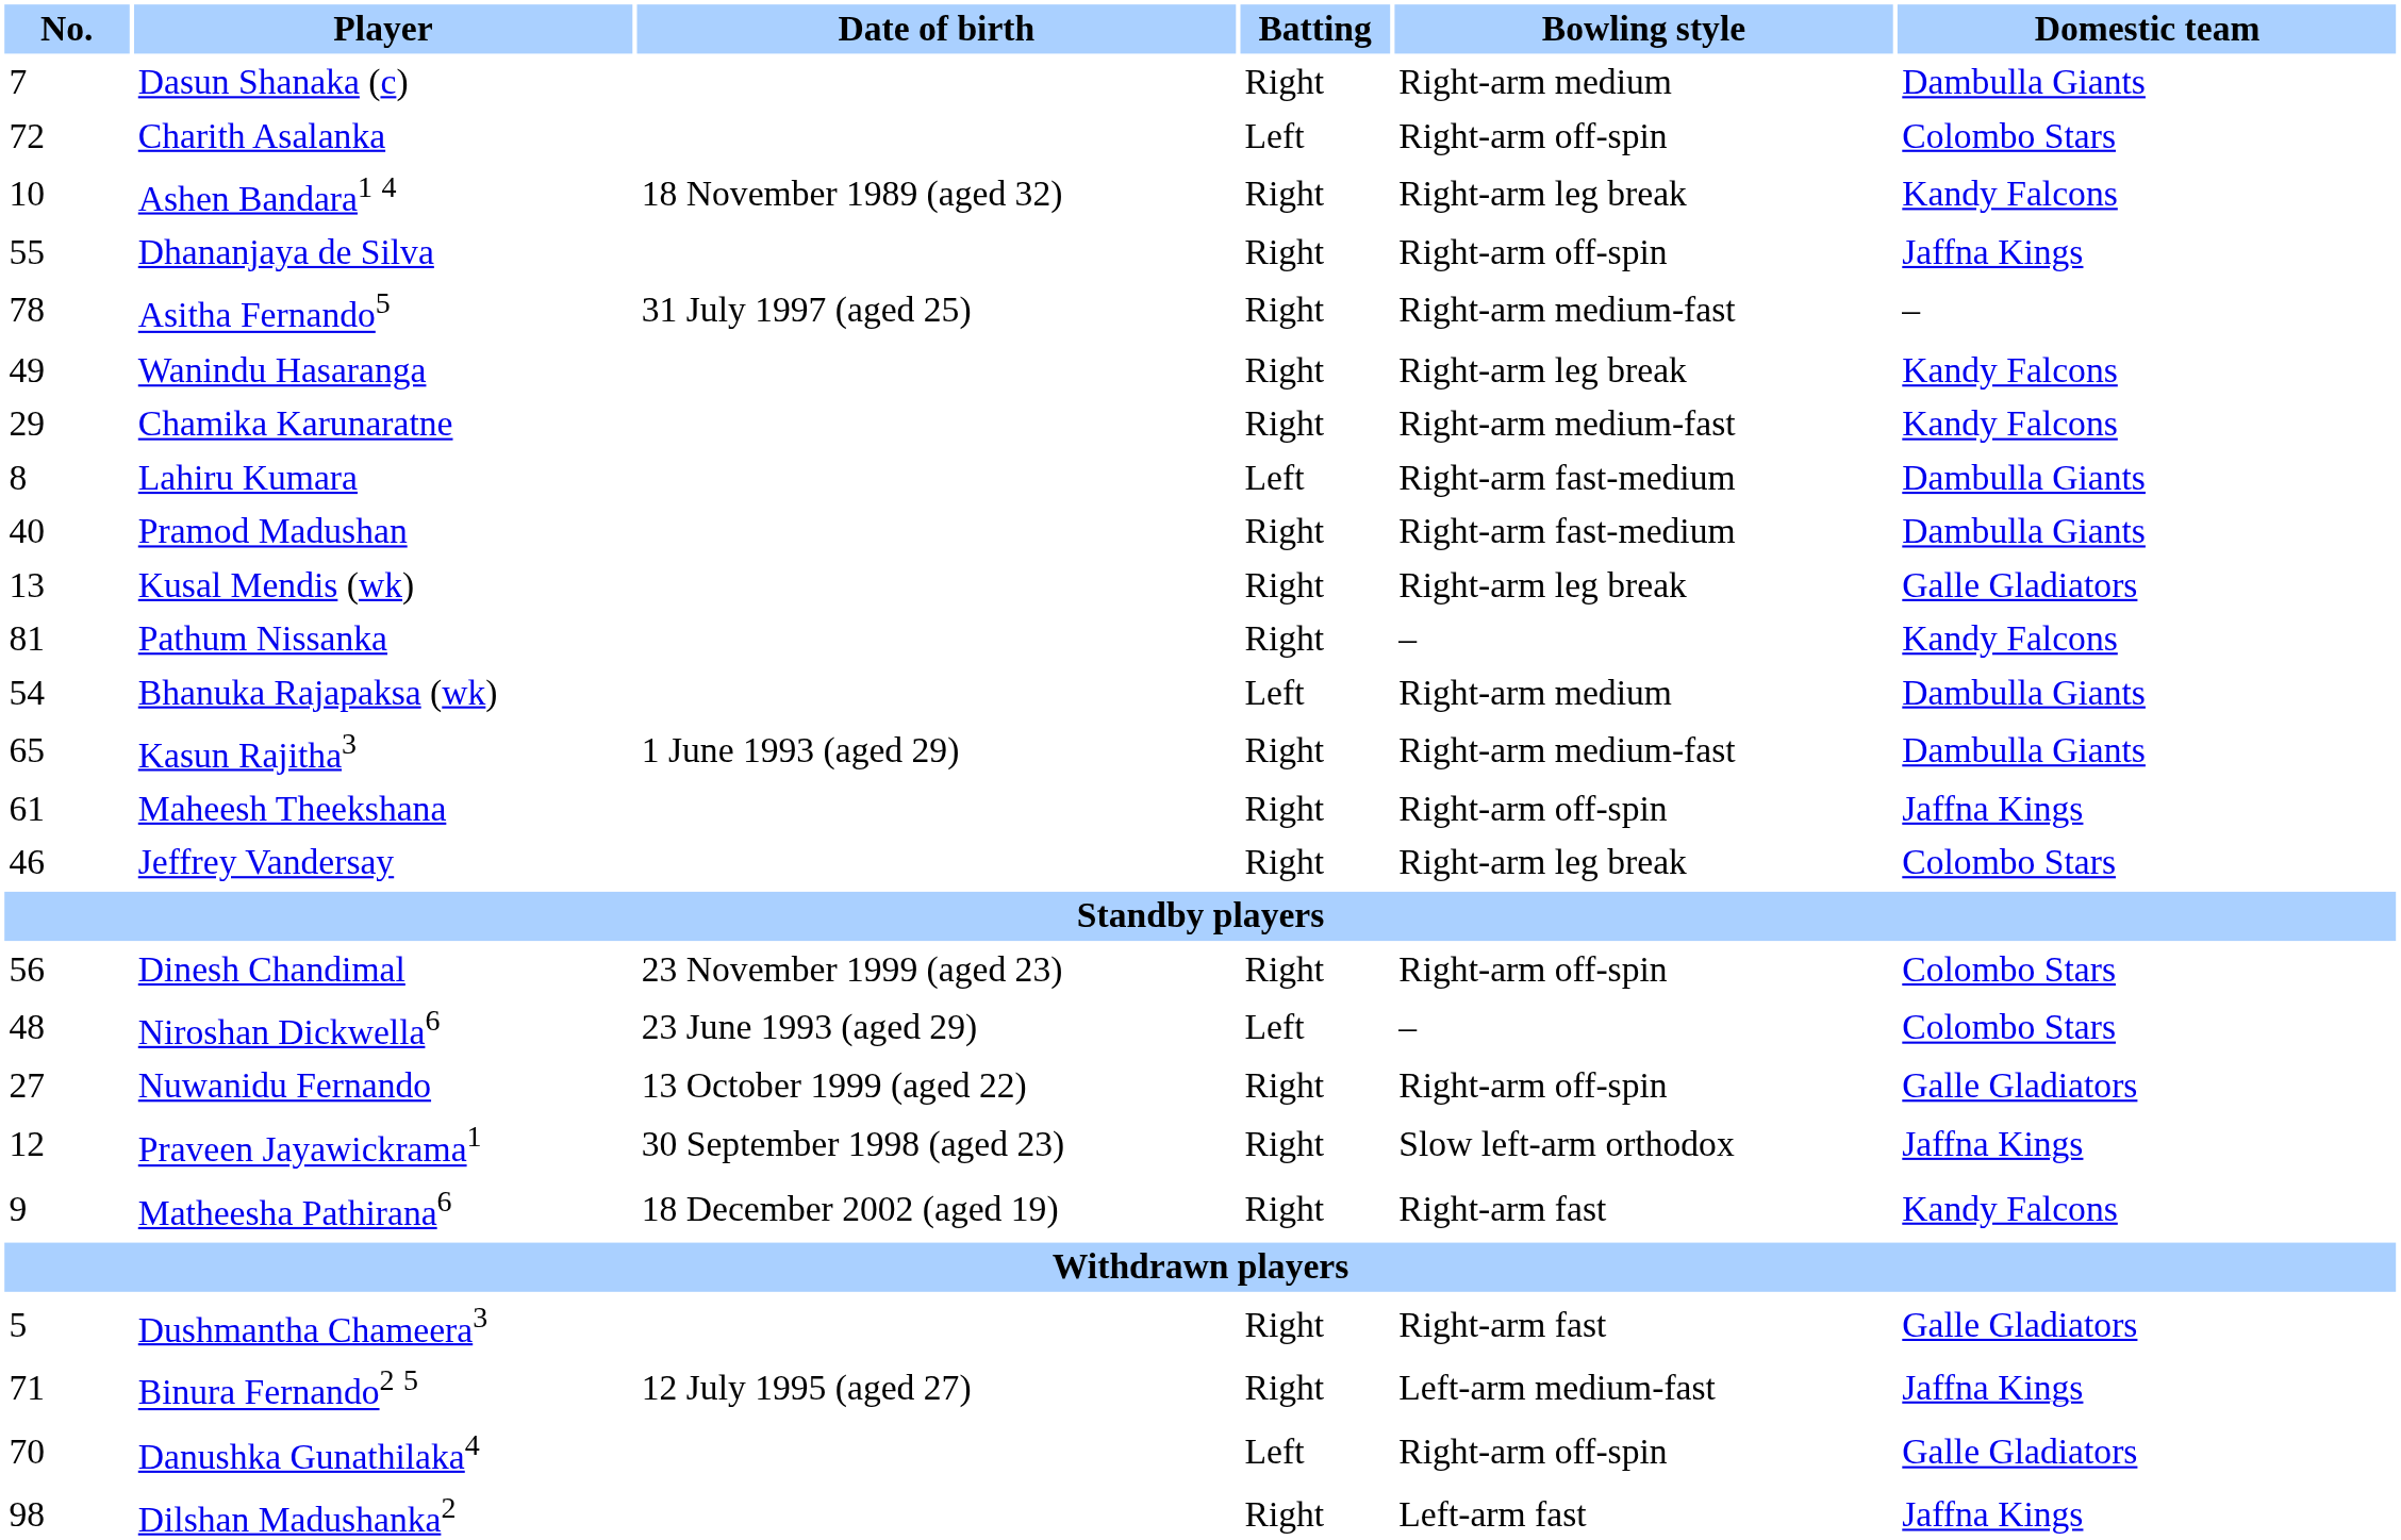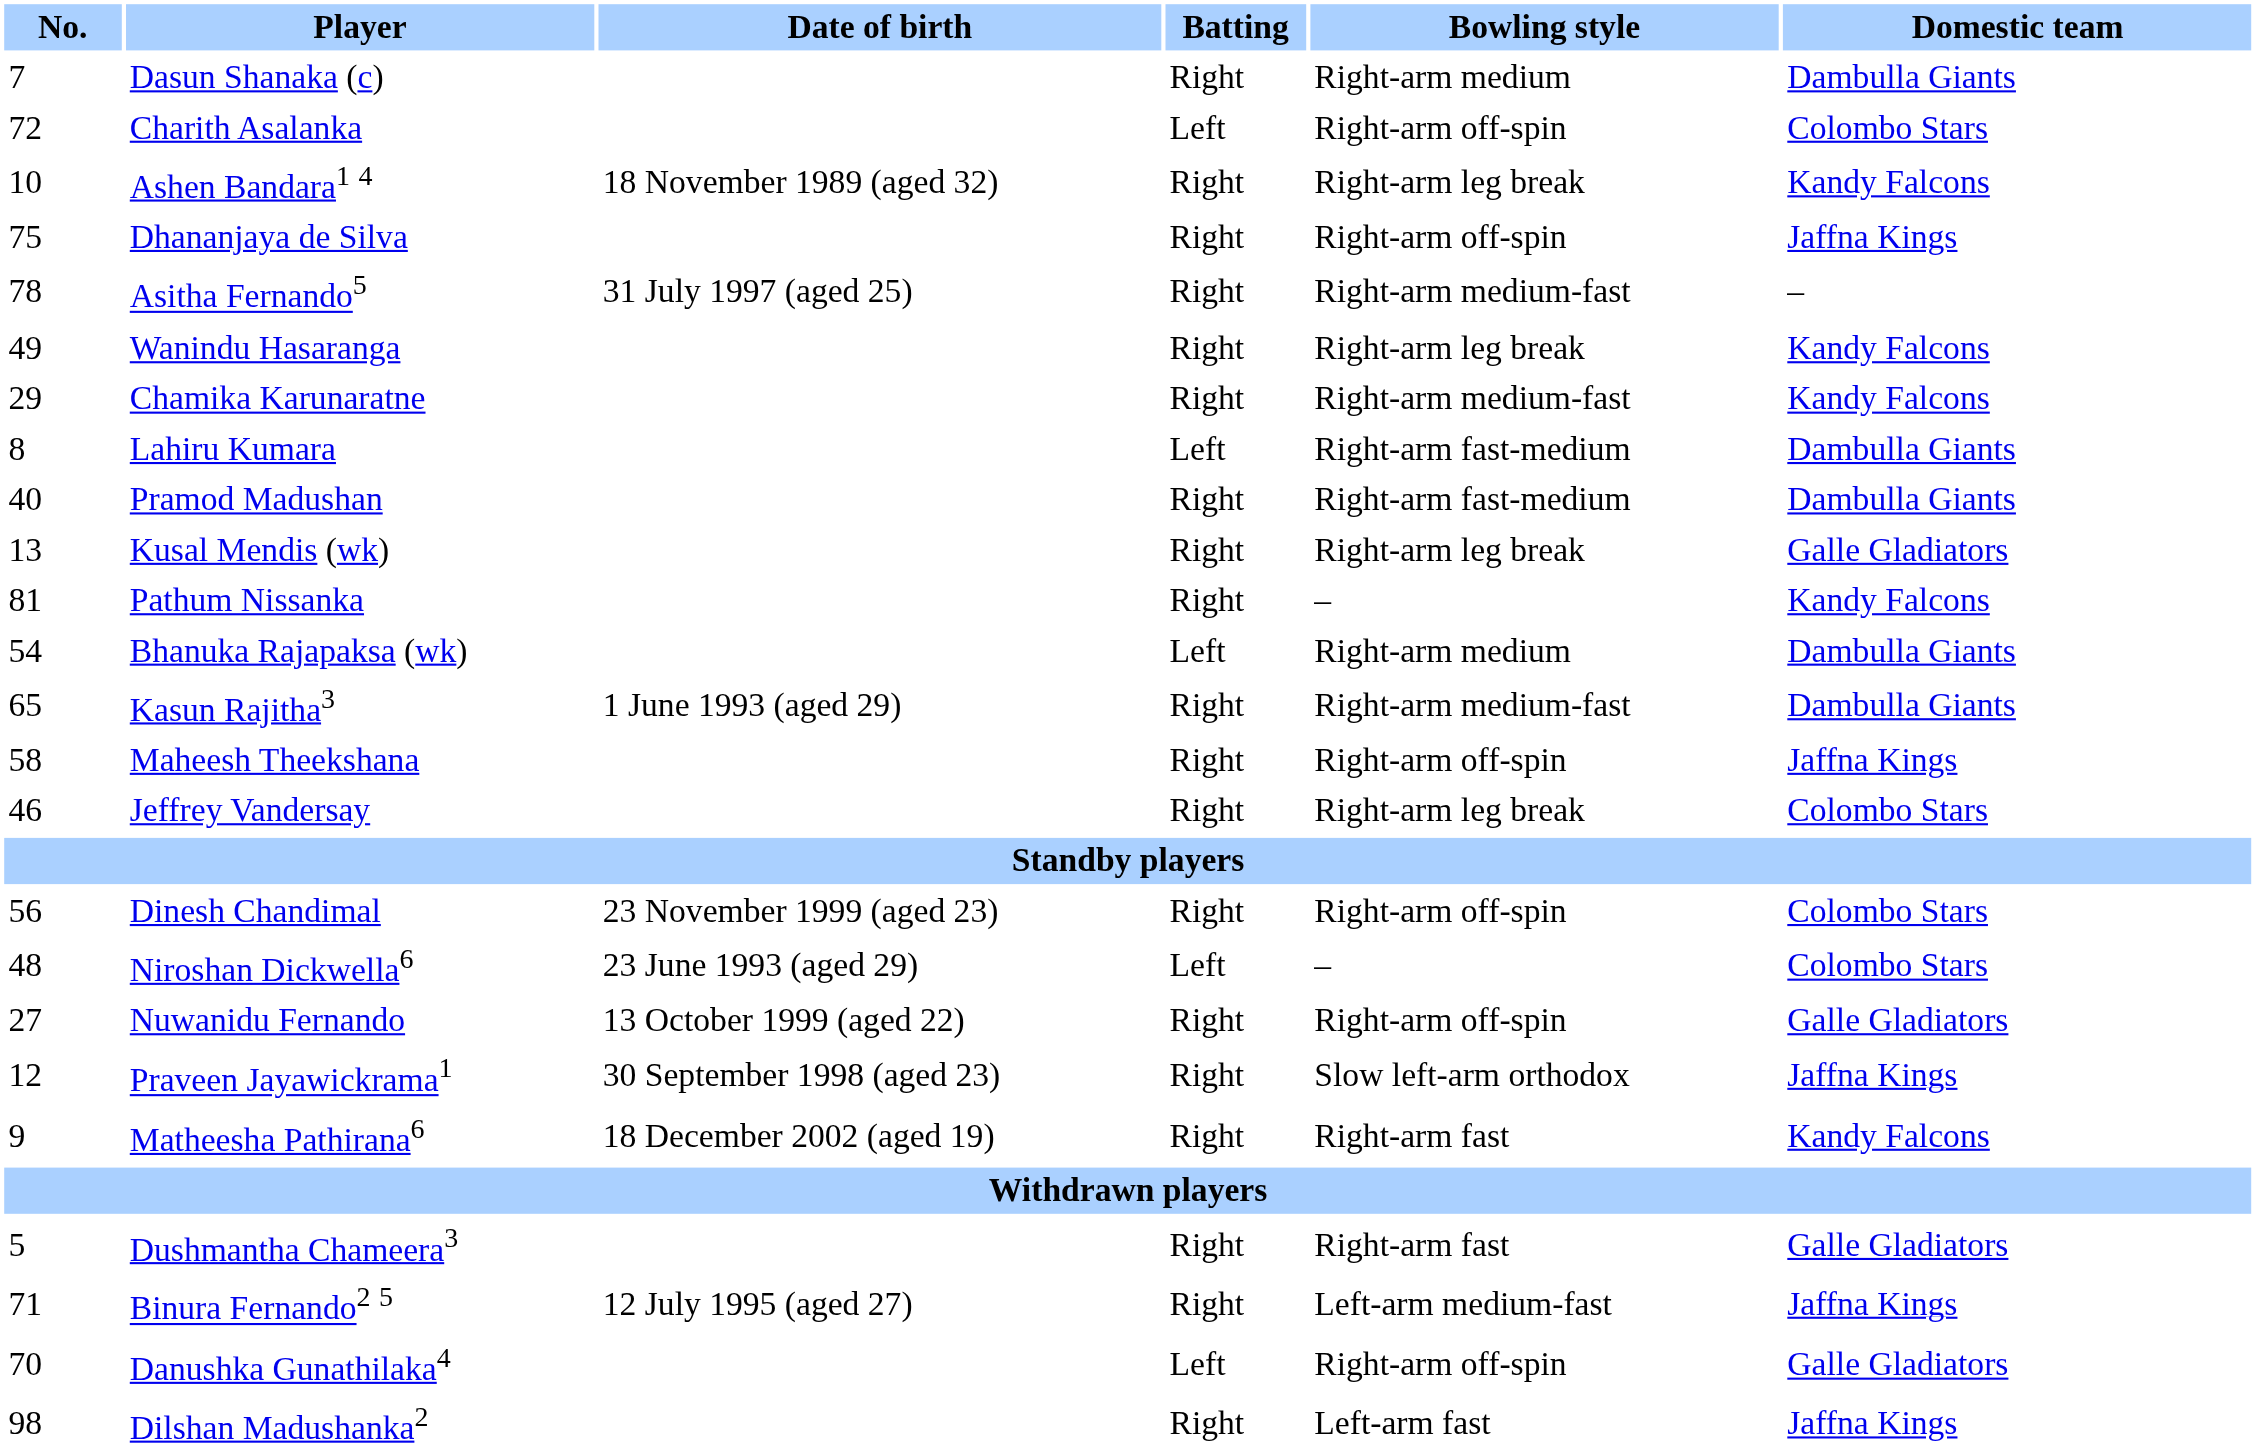Dhananjaya de Silva | No.: 55 -> 75
Maheesh Theekshana | No.: 61 -> 58
